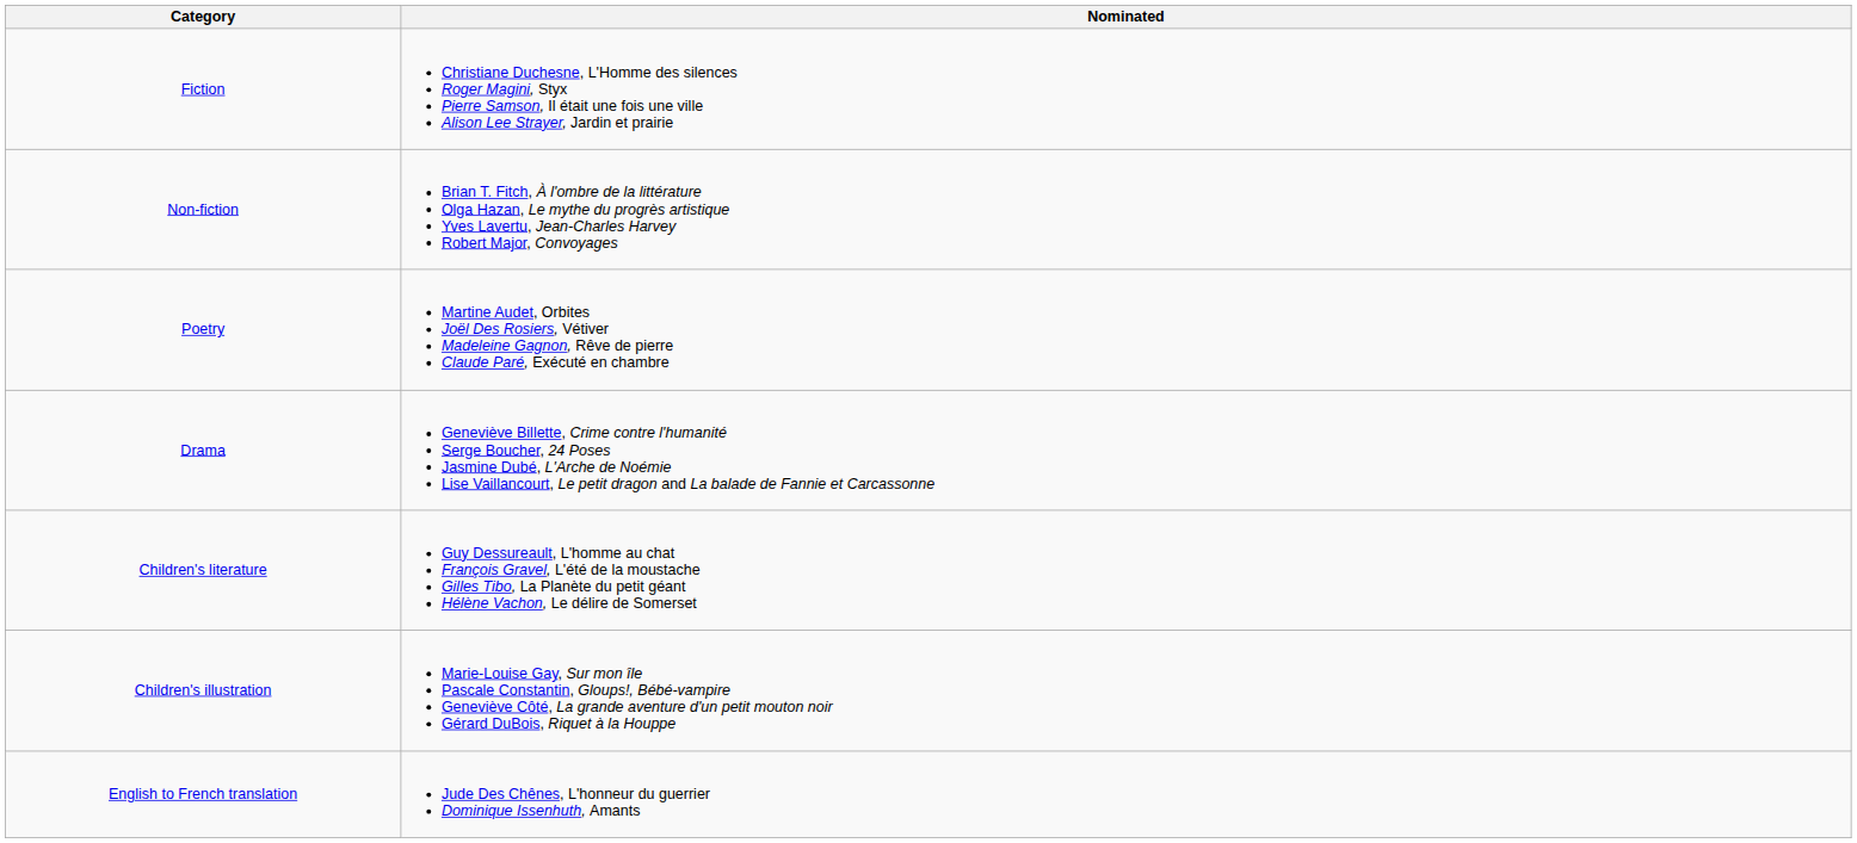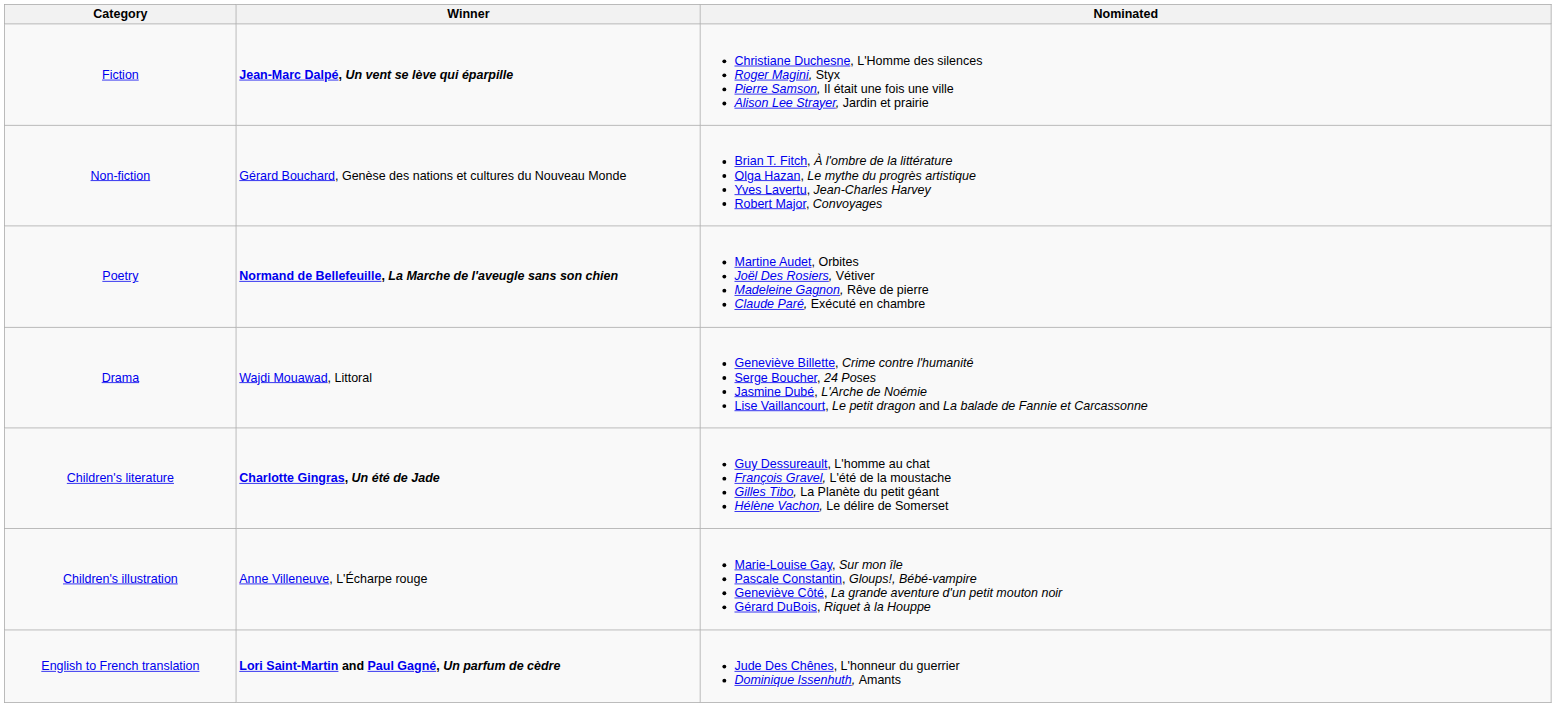+ column: Winner | Jean-Marc Dalpé, Un vent se lève qui éparpille | Gérard Bouchard, Genèse des nations et cultures du Nouveau Monde | Normand de Bellefeuille, La Marche de l'aveugle sans son chien | Wajdi Mouawad, Littoral | Charlotte Gingras, Un été de Jade | Anne Villeneuve, L'Écharpe rouge | Lori Saint-Martin and Paul Gagné, Un parfum de cèdre
